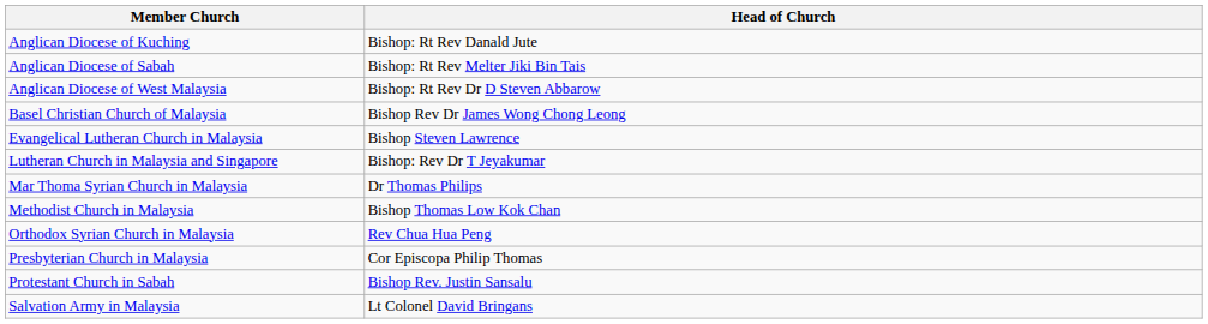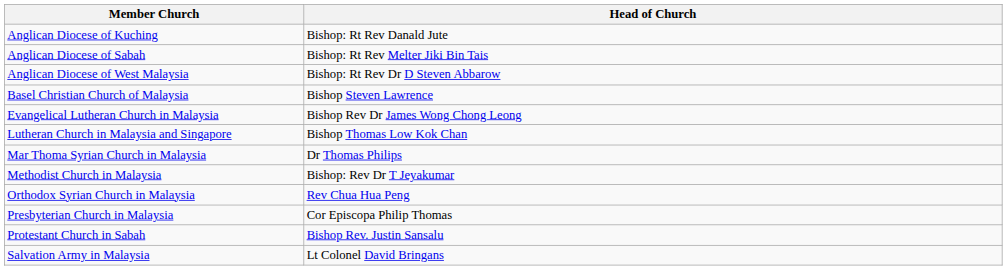Basel Christian Church of Malaysia | Head of Church: Bishop Rev Dr James Wong Chong Leong -> Bishop Steven Lawrence
Evangelical Lutheran Church in Malaysia | Head of Church: Bishop Steven Lawrence -> Bishop Rev Dr James Wong Chong Leong
Lutheran Church in Malaysia and Singapore | Head of Church: Bishop: Rev Dr T Jeyakumar -> Bishop Thomas Low Kok Chan
Methodist Church in Malaysia | Head of Church: Bishop Thomas Low Kok Chan -> Bishop: Rev Dr T Jeyakumar
